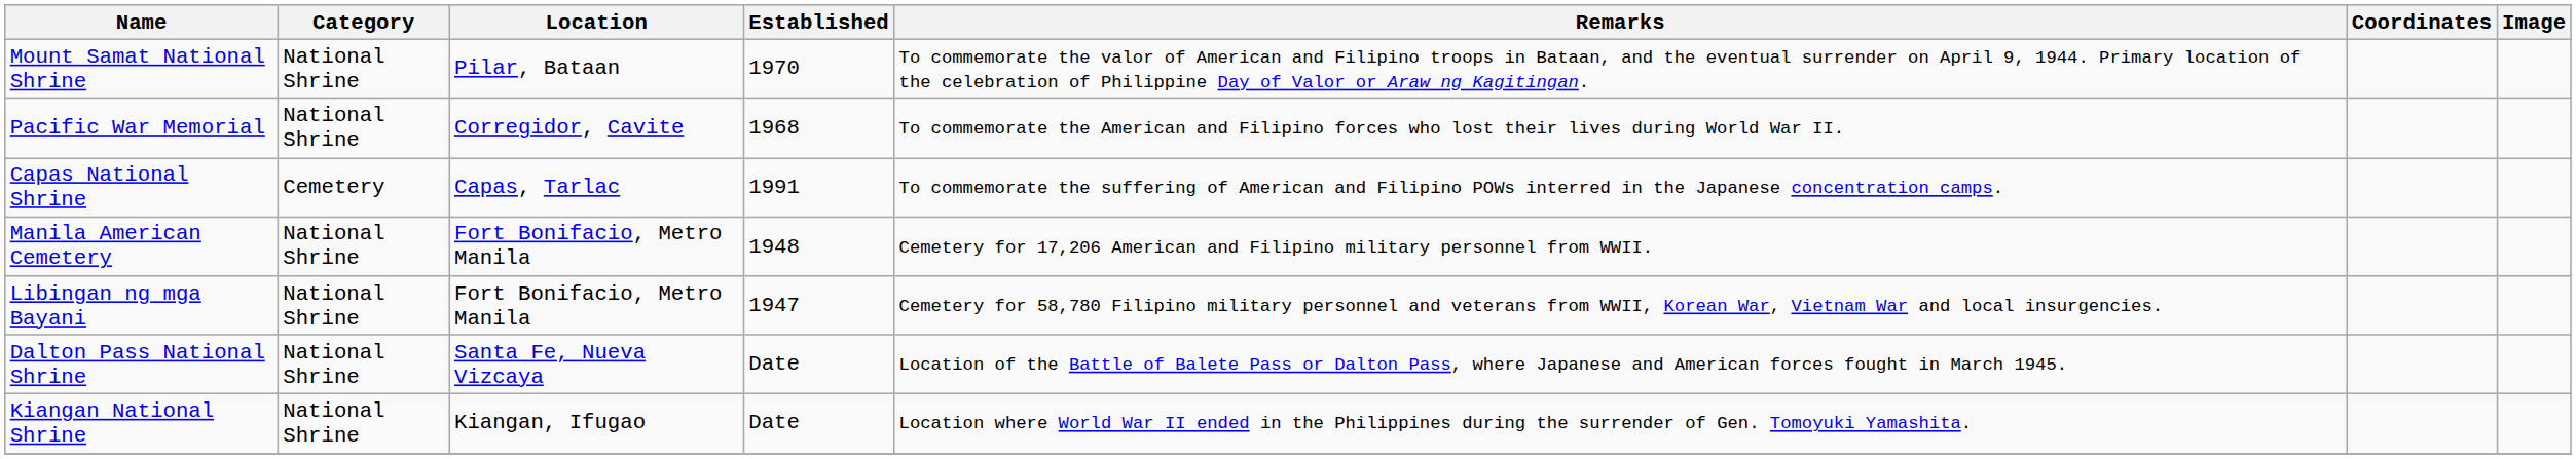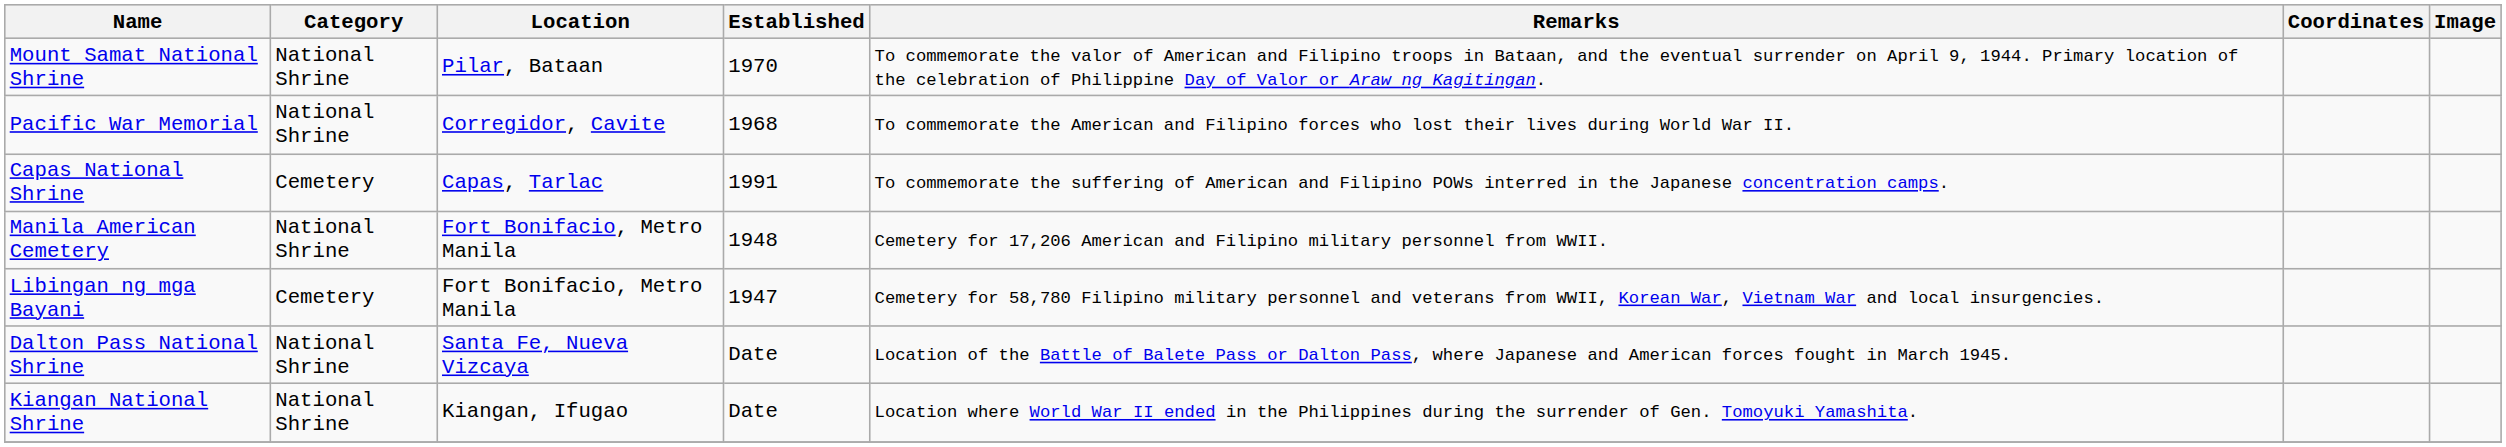Libingan ng mga Bayani | Category: National Shrine -> Cemetery
